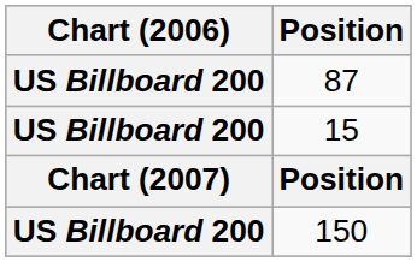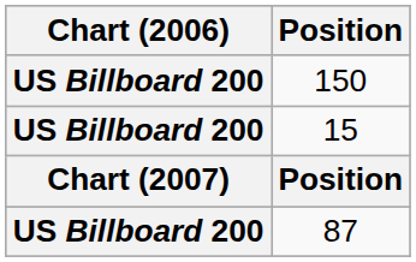rows swapped: 87 <-> 150
